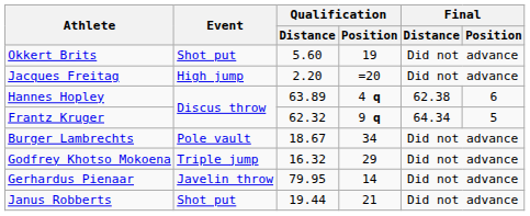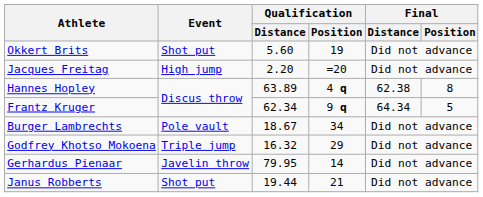Hannes Hopley | Final / Position: 6 -> 8
Frantz Kruger | Qualification / Distance: 62.32 -> 62.34
